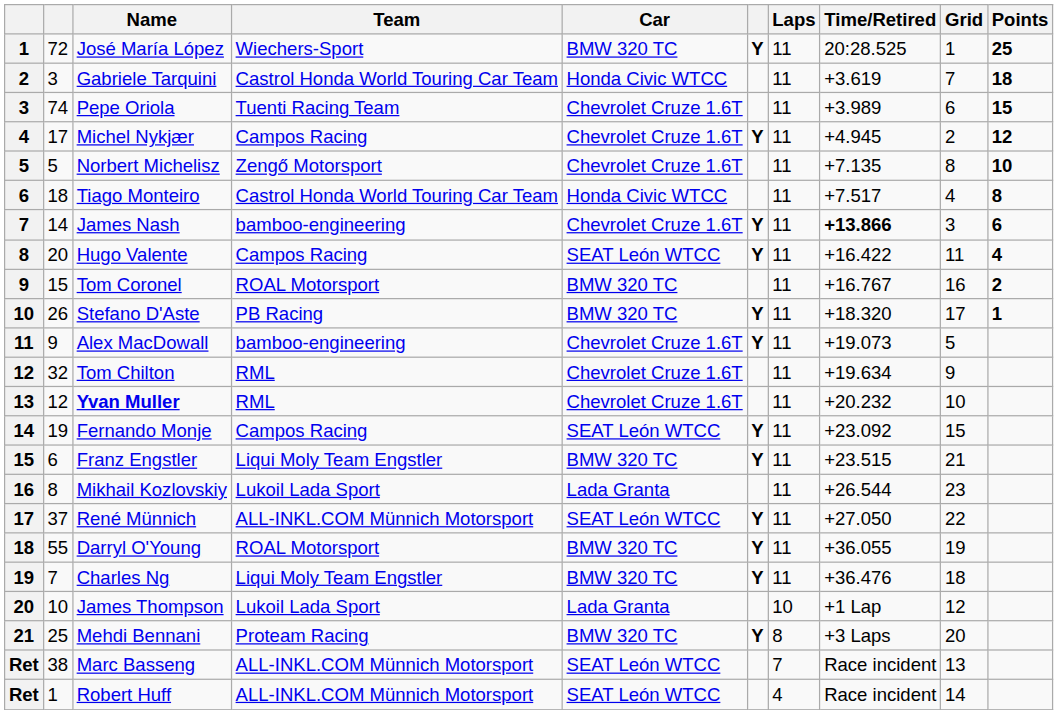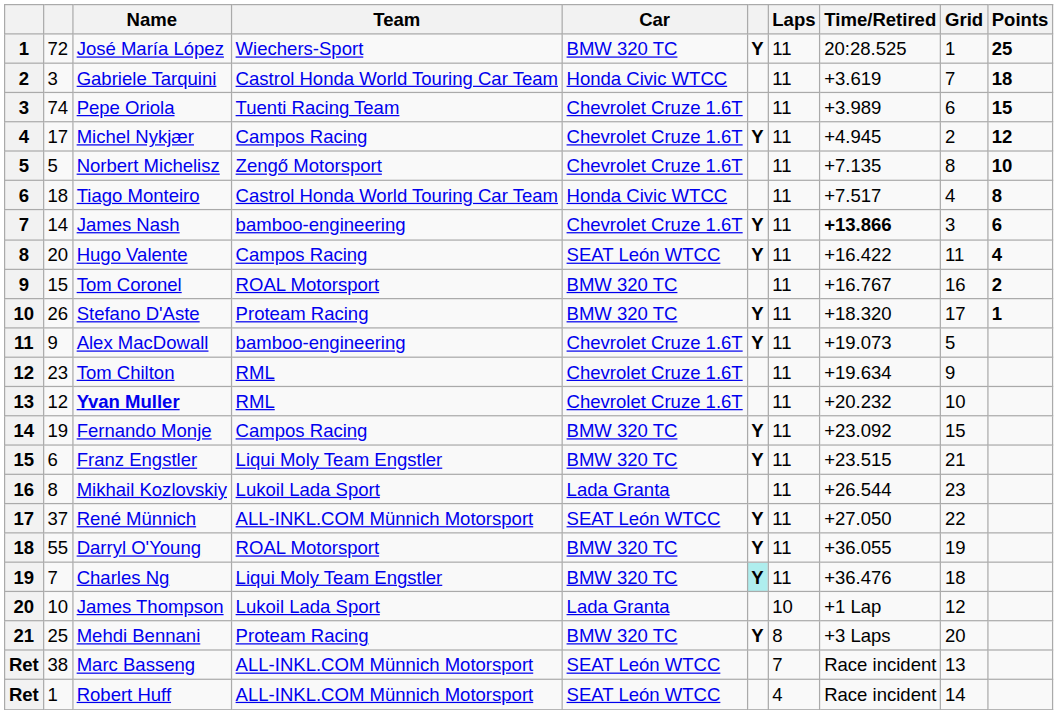Stefano D'Aste | Team: PB Racing -> Proteam Racing
Tom Chilton | column 2: 32 -> 23
Fernando Monje | Car: SEAT León WTCC -> BMW 320 TC
Charles Ng | column 6: no background -> paleturquoise background
